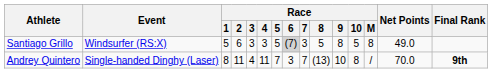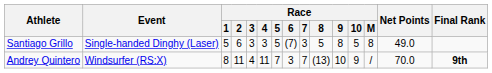Santiago Grillo | Event: Windsurfer (RS:X) -> Single-handed Dinghy (Laser)
Santiago Grillo | Race / 6: lightgrey background -> no background
Andrey Quintero | Event: Single-handed Dinghy (Laser) -> Windsurfer (RS:X)
Andrey Quintero | Race / 10: 8 -> 9
